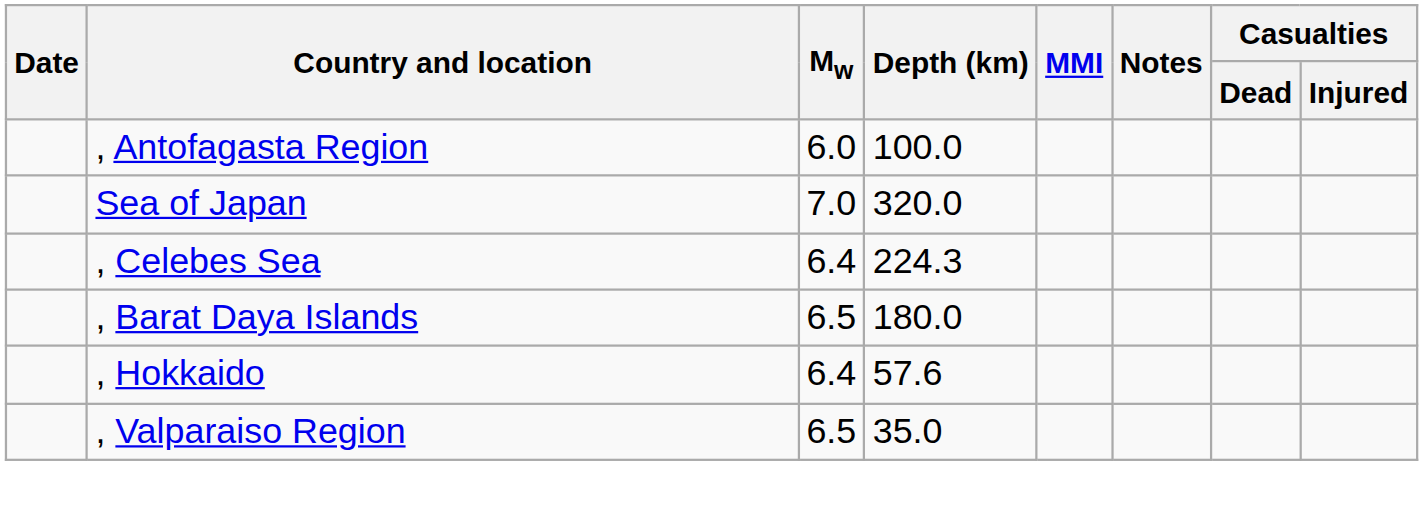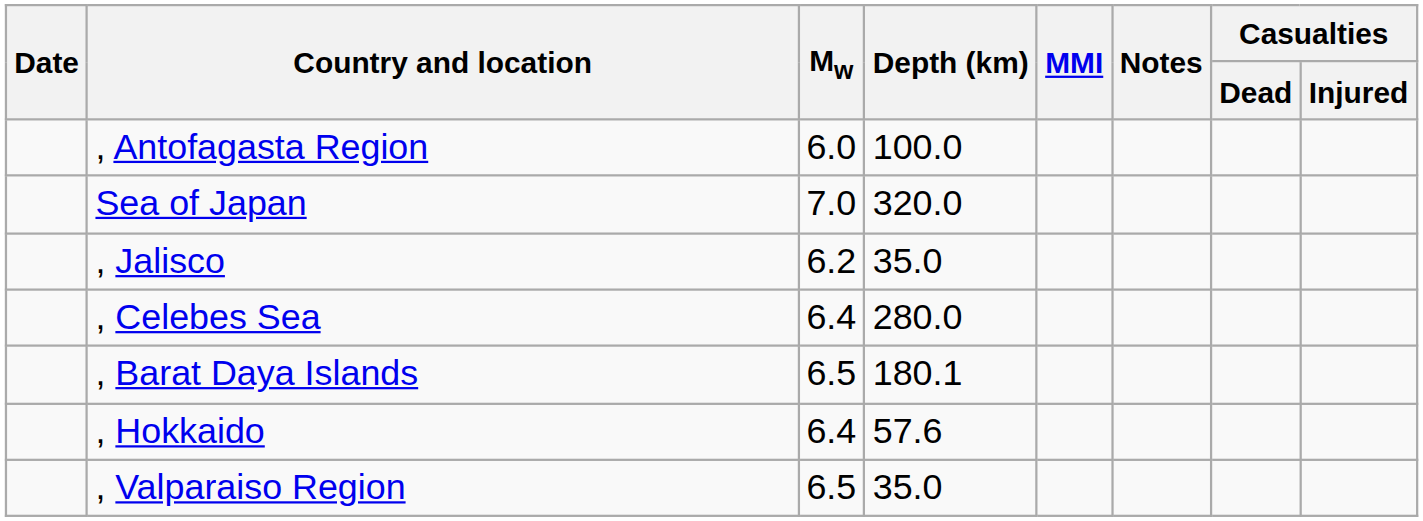+ row: , Jalisco | 6.2 | 35.0
, Celebes Sea | Depth (km): 224.3 -> 280.0
, Barat Daya Islands | Depth (km): 180.0 -> 180.1
